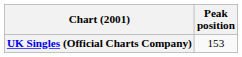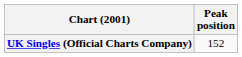UK Singles (Official Charts Company) | Peak position: 153 -> 152
